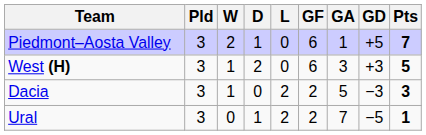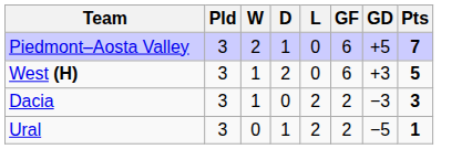- column: GA | 1 | 3 | 5 | 7
